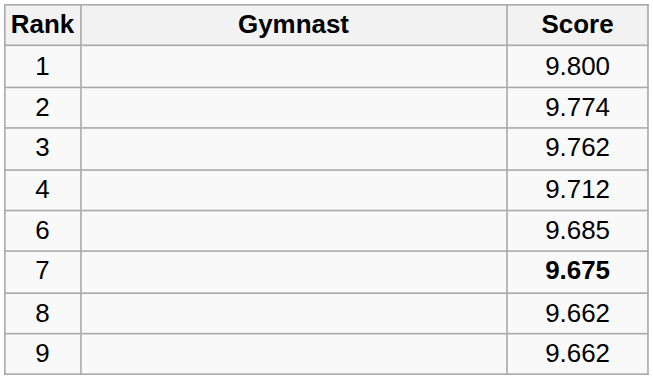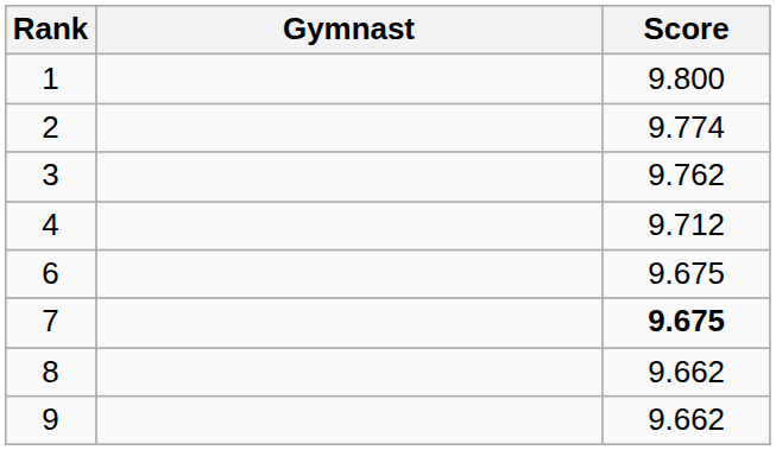6 | Score: 9.685 -> 9.675
